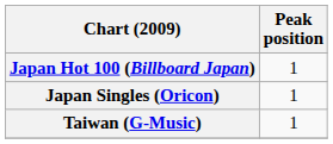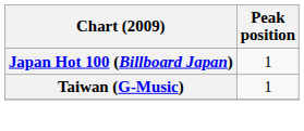- row: Japan Singles (Oricon) | 1
